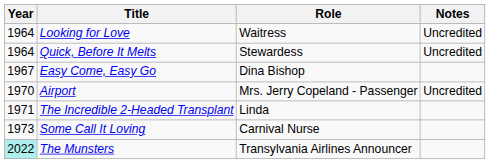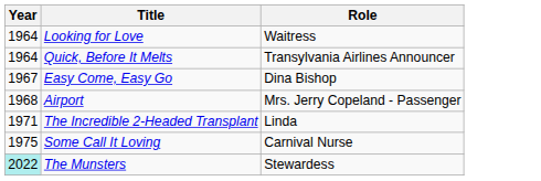- column: Notes | Uncredited | Uncredited | Uncredited
Quick, Before It Melts | Role: Stewardess -> Transylvania Airlines Announcer
Airport | Year: 1970 -> 1968
Some Call It Loving | Year: 1973 -> 1975
The Munsters | Role: Transylvania Airlines Announcer -> Stewardess
